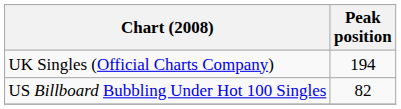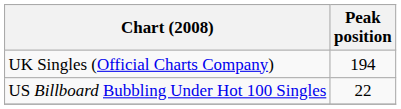US Billboard Bubbling Under Hot 100 Singles | Peak position: 82 -> 22
